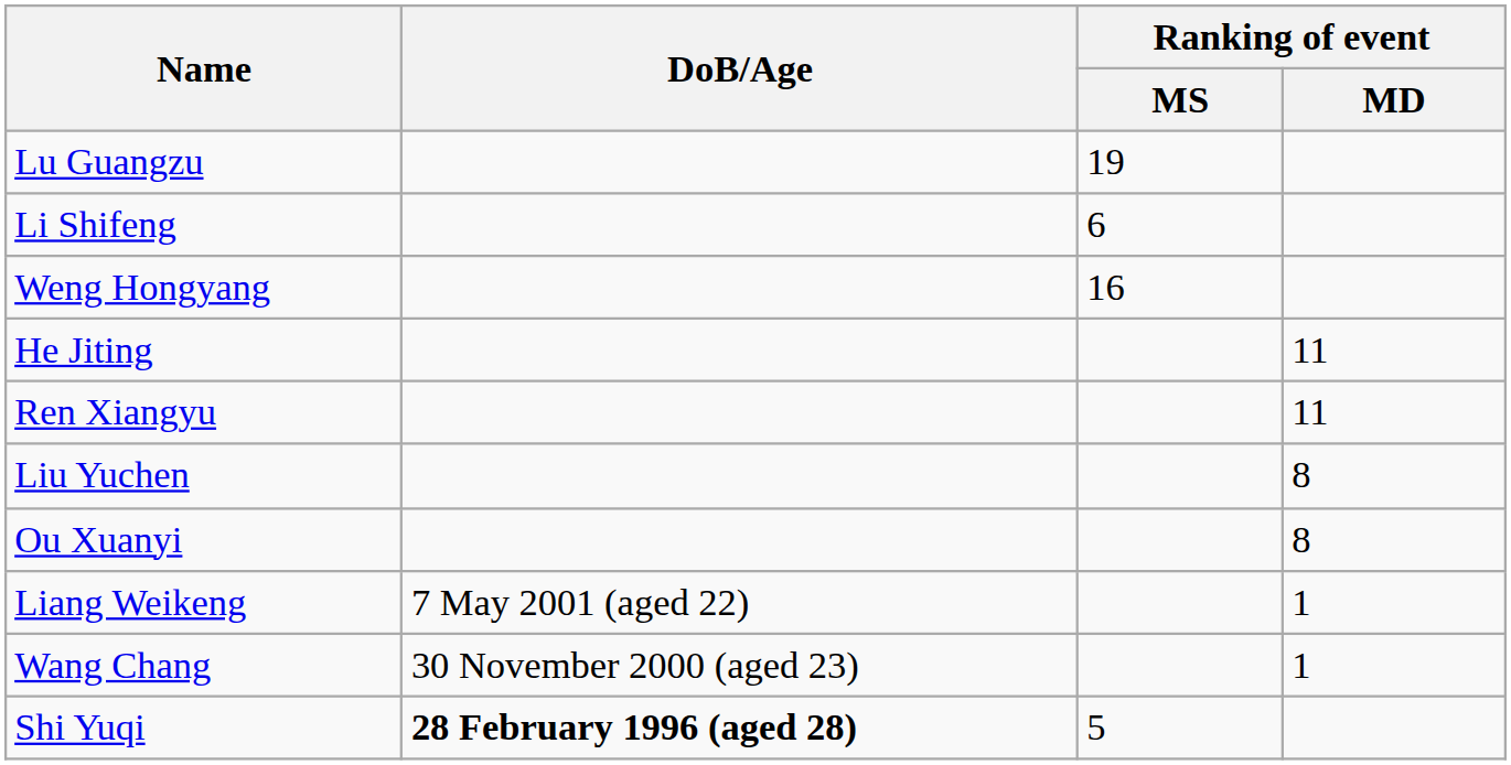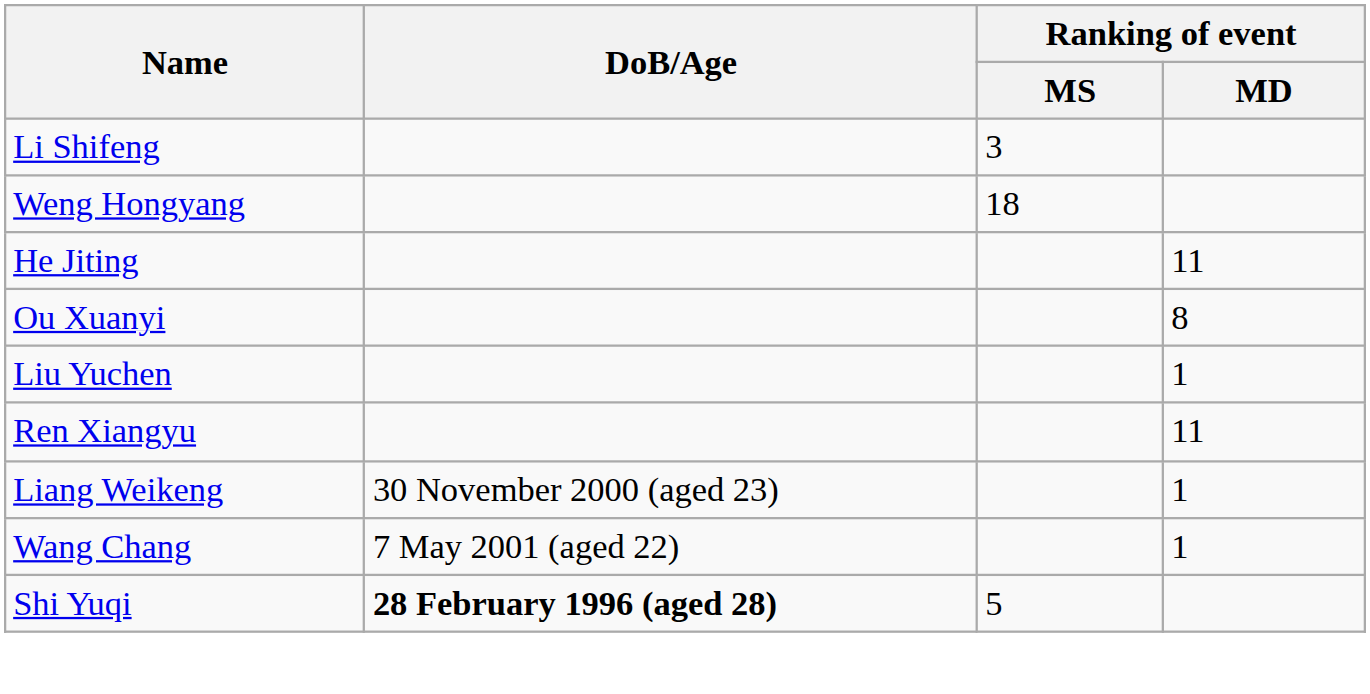- row: Lu Guangzu | 19
Li Shifeng | Ranking of event / MS: 6 -> 3
Weng Hongyang | Ranking of event / MS: 16 -> 18
rows swapped: Ou Xuanyi <-> Ren Xiangyu
Liu Yuchen | Ranking of event / MD: 8 -> 1
Liang Weikeng | DoB/Age: 7 May 2001 (aged 22) -> 30 November 2000 (aged 23)
Wang Chang | DoB/Age: 30 November 2000 (aged 23) -> 7 May 2001 (aged 22)
